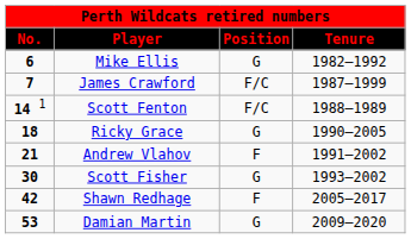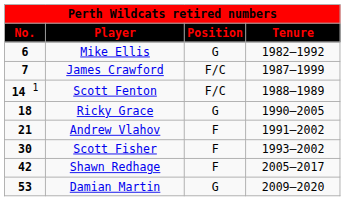Scott Fisher | Position: G -> F
